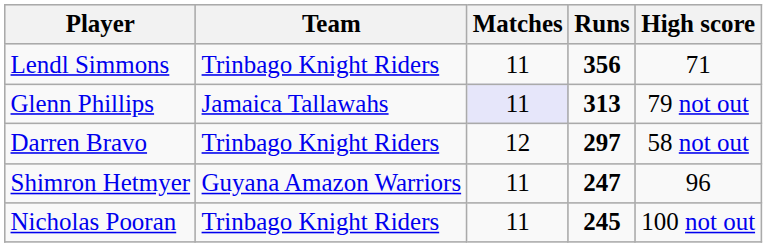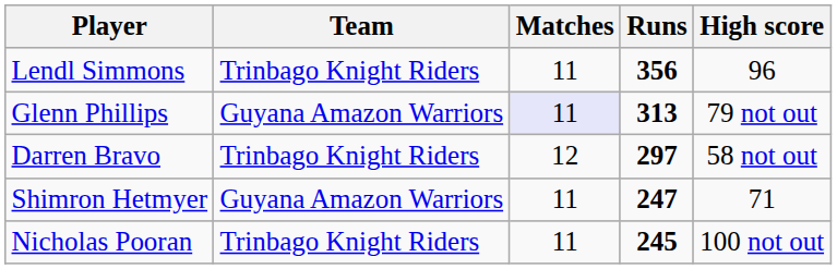Lendl Simmons | High score: 71 -> 96
Glenn Phillips | Team: Jamaica Tallawahs -> Guyana Amazon Warriors
Shimron Hetmyer | High score: 96 -> 71
